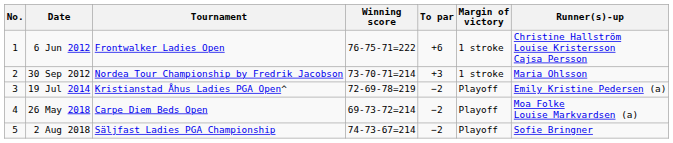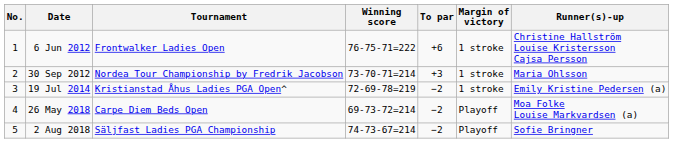19 Jul 2014 | Margin of victory: Playoff -> 1 stroke
